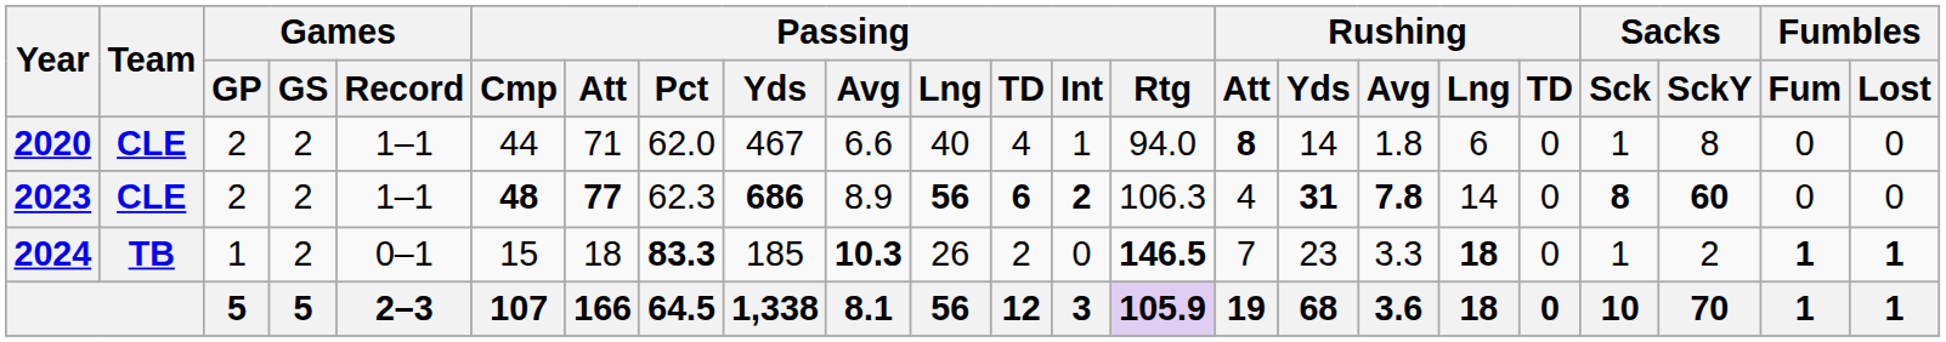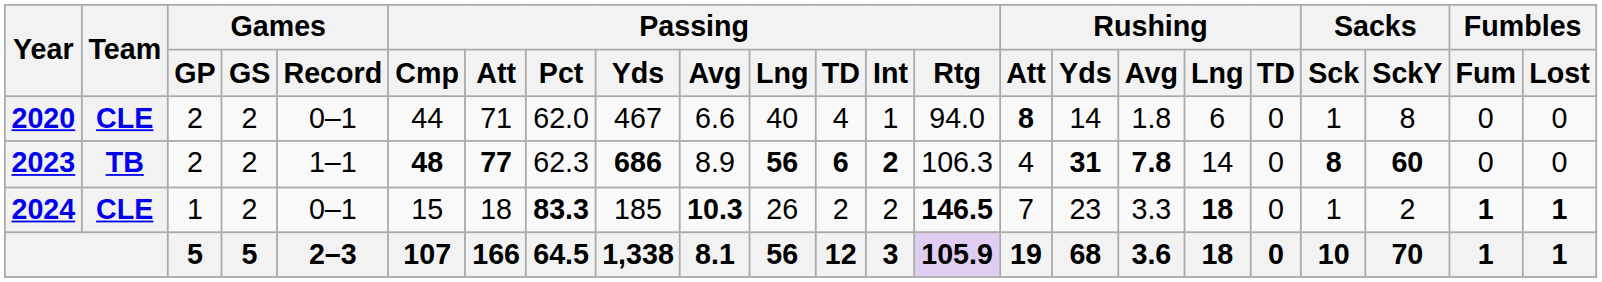2020 | Games / Record: 1–1 -> 0–1
2023 | Team: CLE -> TB
2024 | Team: TB -> CLE
2024 | Passing / Int: 0 -> 2
